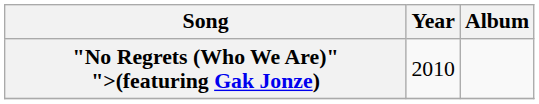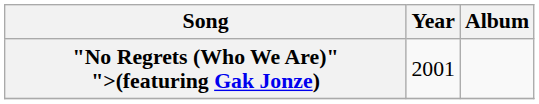"No Regrets (Who We Are)" ">(featuring Gak Jonze) | Year: 2010 -> 2001
